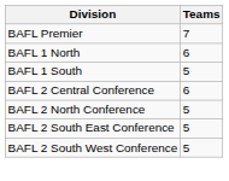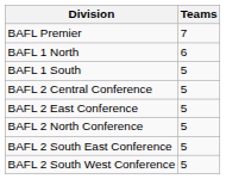BAFL 2 Central Conference | Teams: 6 -> 5
+ row: BAFL 2 East Conference | 5
